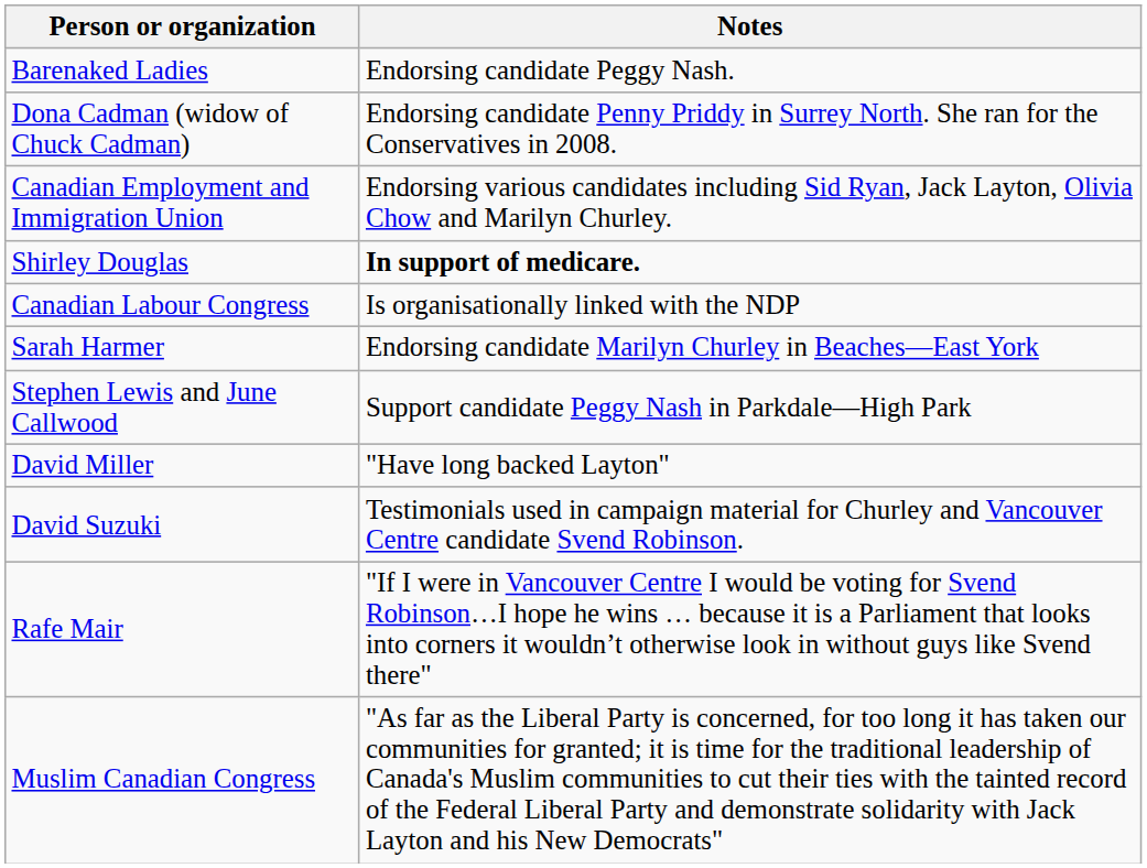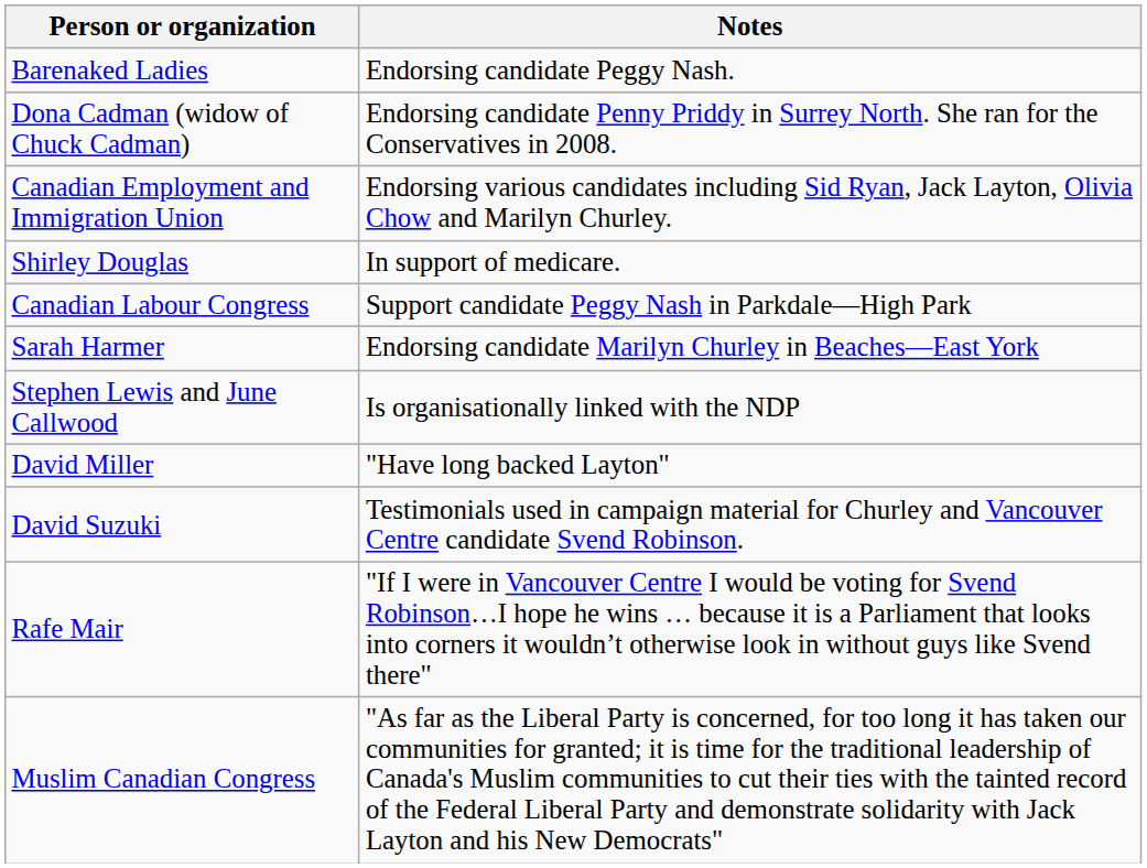Shirley Douglas | Notes: bold -> normal
Canadian Labour Congress | Notes: Is organisationally linked with the NDP -> Support candidate Peggy Nash in Parkdale—High Park
Stephen Lewis and June Callwood | Notes: Support candidate Peggy Nash in Parkdale—High Park -> Is organisationally linked with the NDP
